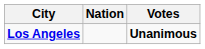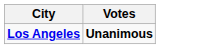- column: Nation
